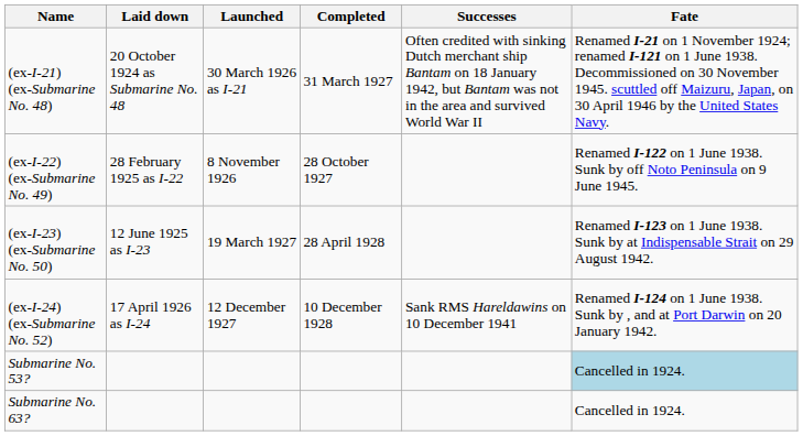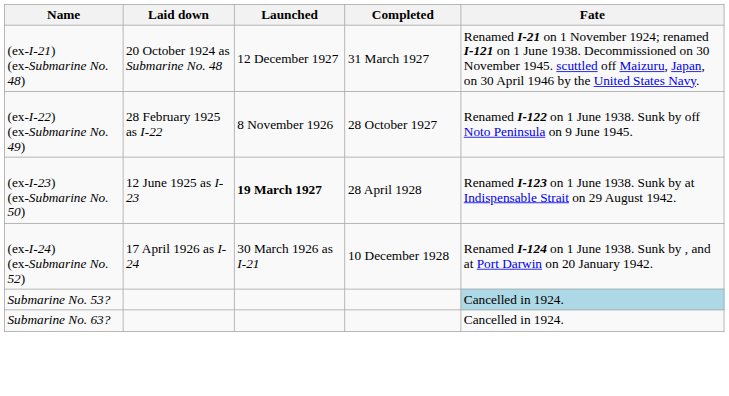- column: Successes | Often credited with sinking Dutch merchant ship Bantam on 18 January 1942, but Bantam was not in the area and survived World War II | Sank RMS Hareldawins on 10 December 1941
(ex-I-21) (ex-Submarine No. 48) | Launched: 30 March 1926 as I-21 -> 12 December 1927
(ex-I-23) (ex-Submarine No. 50) | Launched: normal -> bold
(ex-I-24) (ex-Submarine No. 52) | Launched: 12 December 1927 -> 30 March 1926 as I-21
